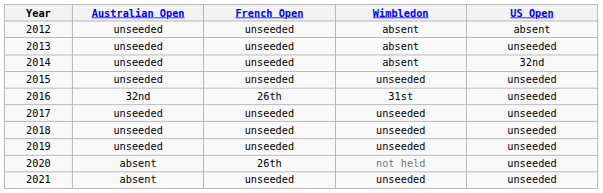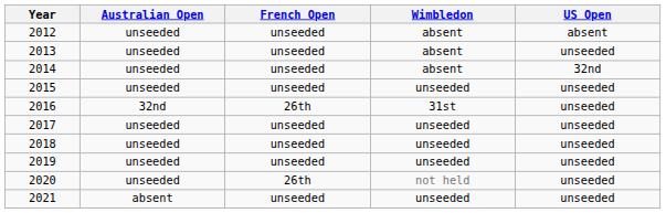2020 | Australian Open: absent -> unseeded
